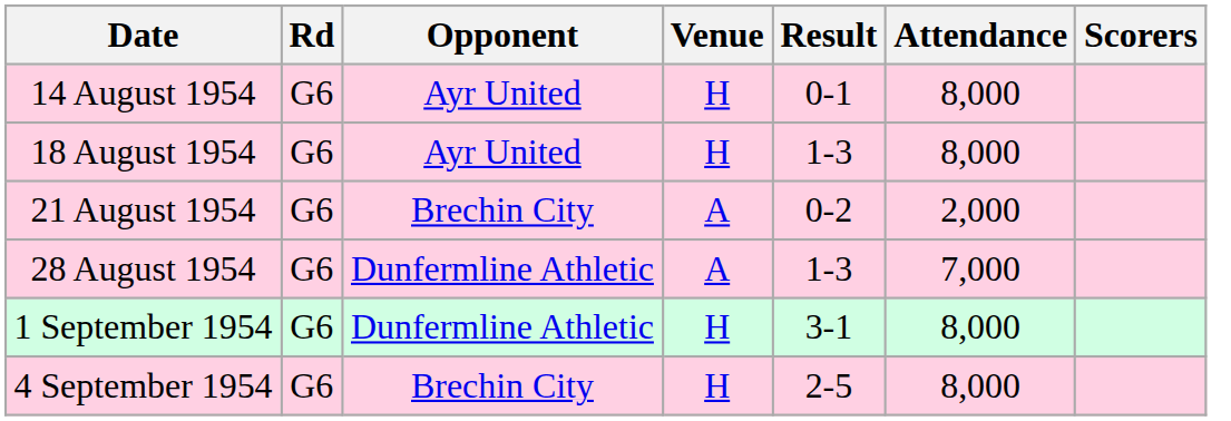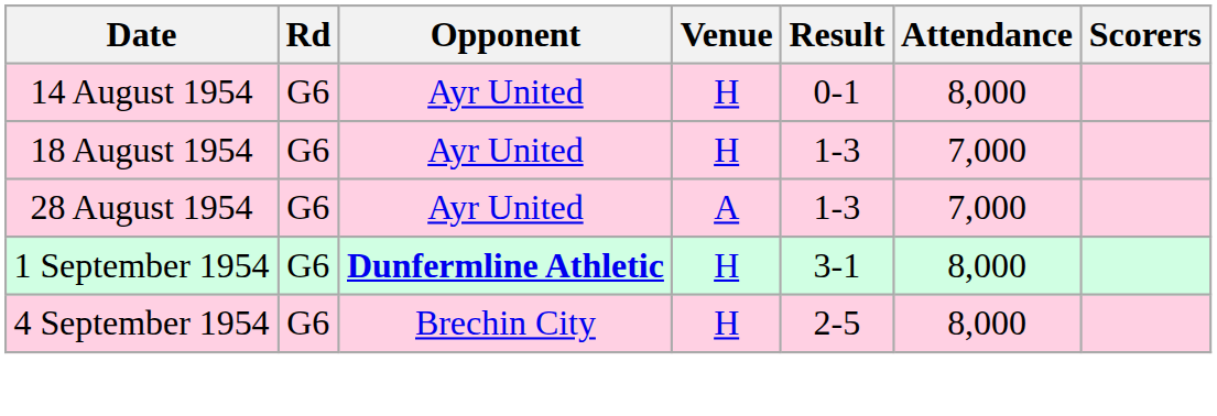18 August 1954 | Attendance: 8,000 -> 7,000
- row: 21 August 1954 | G6 | Brechin City | A | 0-2 | 2,000
28 August 1954 | Opponent: Dunfermline Athletic -> Ayr United
1 September 1954 | Opponent: normal -> bold
